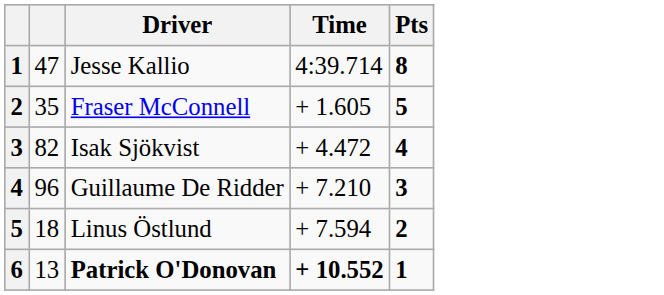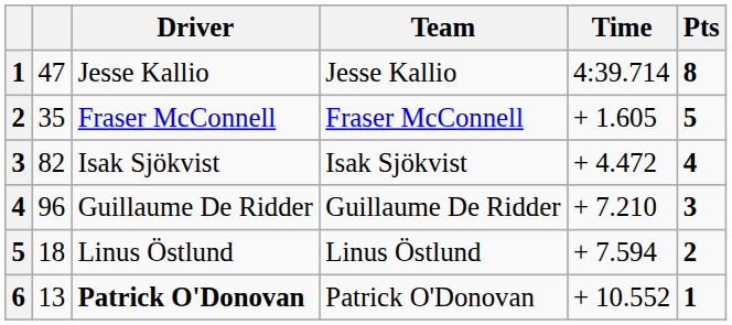+ column: Team | Jesse Kallio | Fraser McConnell | Isak Sjökvist | Guillaume De Ridder | Linus Östlund | Patrick O'Donovan
6 | Time: bold -> normal
